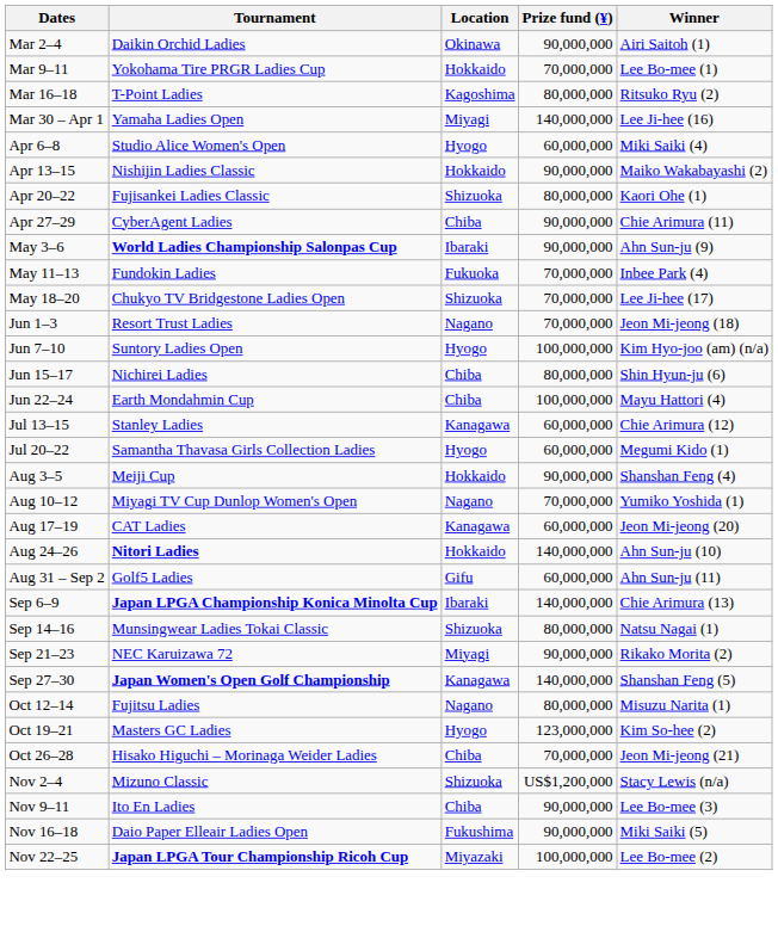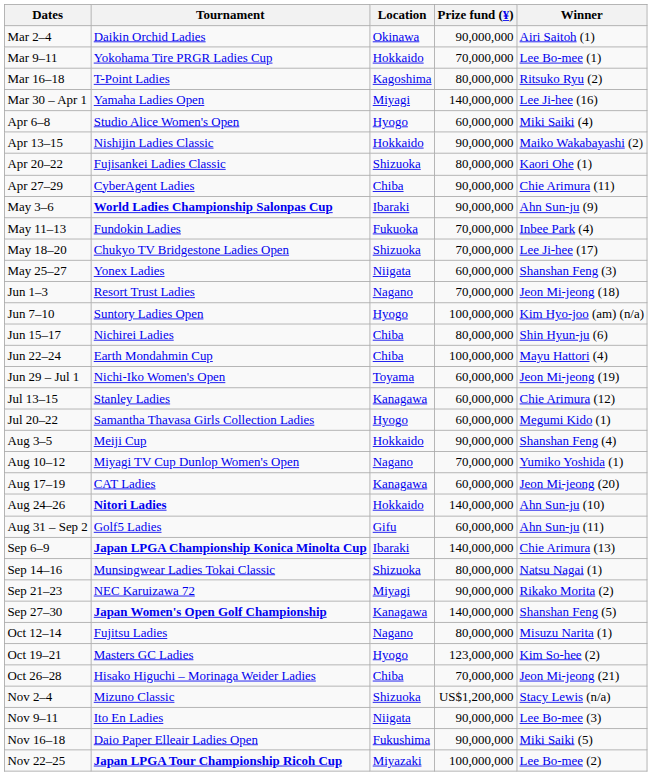+ row: May 25–27 | Yonex Ladies | Niigata | 60,000,000 | Shanshan Feng (3)
+ row: Jun 29 – Jul 1 | Nichi-Iko Women's Open | Toyama | 60,000,000 | Jeon Mi-jeong (19)
Nov 9–11 | Location: Chiba -> Niigata
